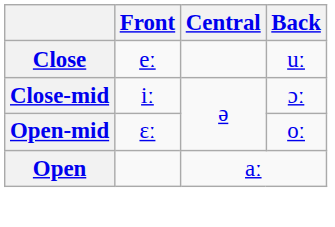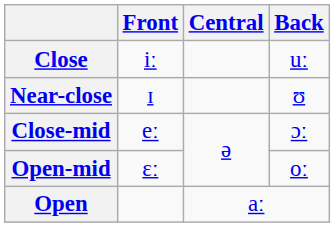Close | Front: eː -> iː
+ row: Near-close | ɪ | ʊ
Close-mid | Front: iː -> eː
